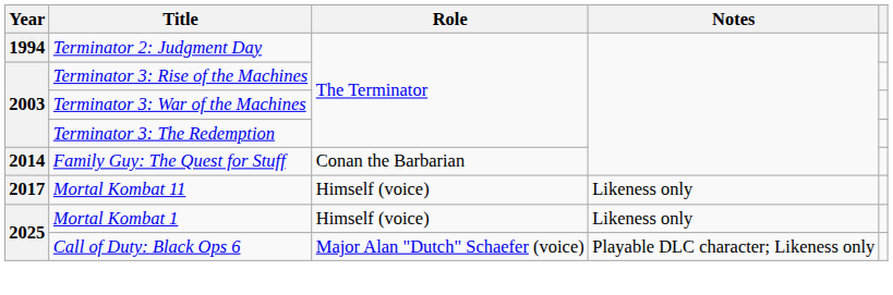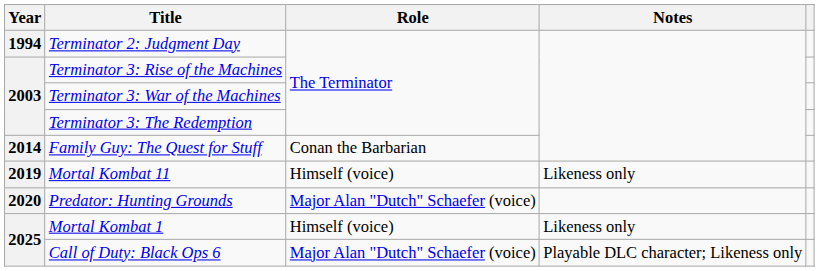Mortal Kombat 11 | Year: 2017 -> 2019
+ row: 2020 | Predator: Hunting Grounds | Major Alan "Dutch" Schaefer (voice)
